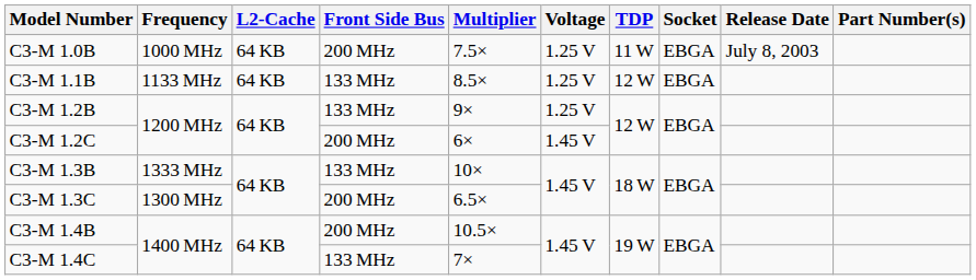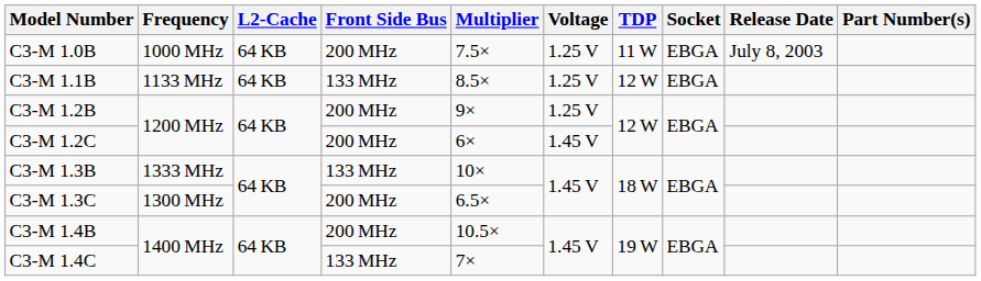C3-M 1.2B | Front Side Bus: 133 MHz -> 200 MHz
